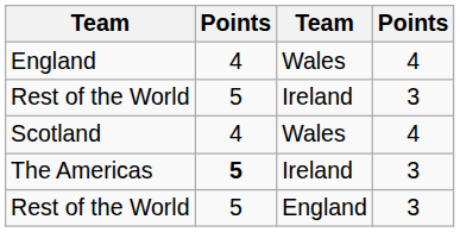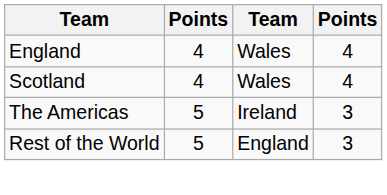- row: Rest of the World | 5 | Ireland | 3
The Americas | column 2: bold -> normal
